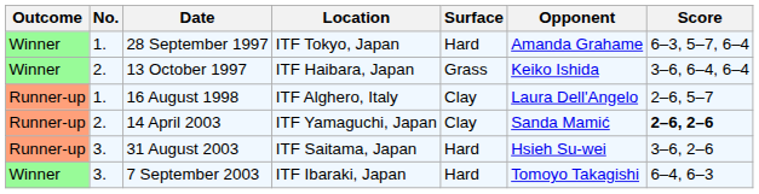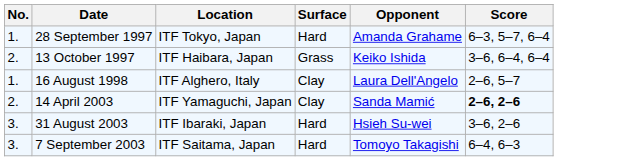- column: Outcome | Winner | Winner | Runner-up | Runner-up | Runner-up | Winner
31 August 2003 | Location: ITF Saitama, Japan -> ITF Ibaraki, Japan
7 September 2003 | Location: ITF Ibaraki, Japan -> ITF Saitama, Japan
